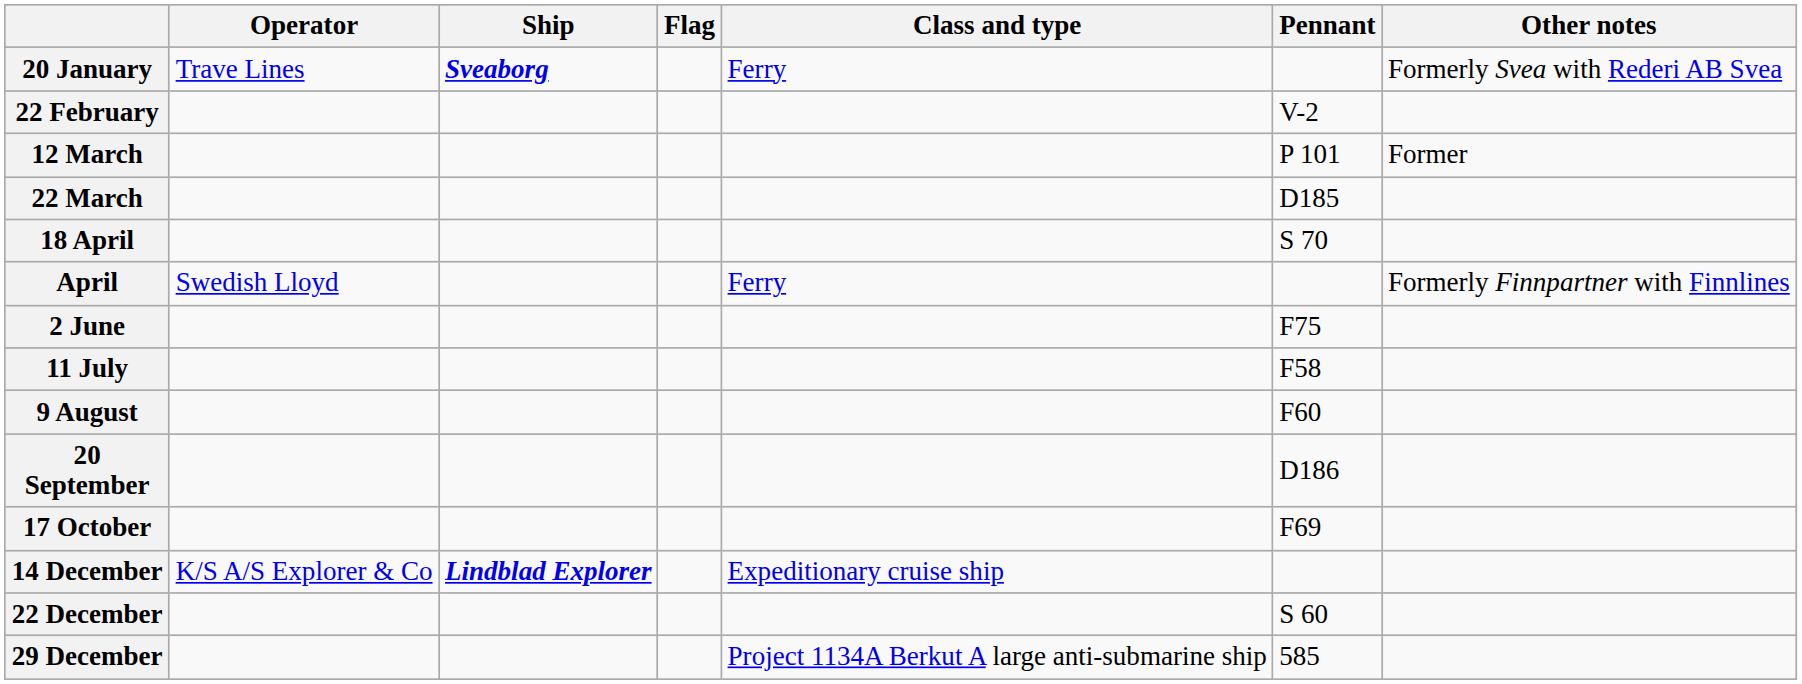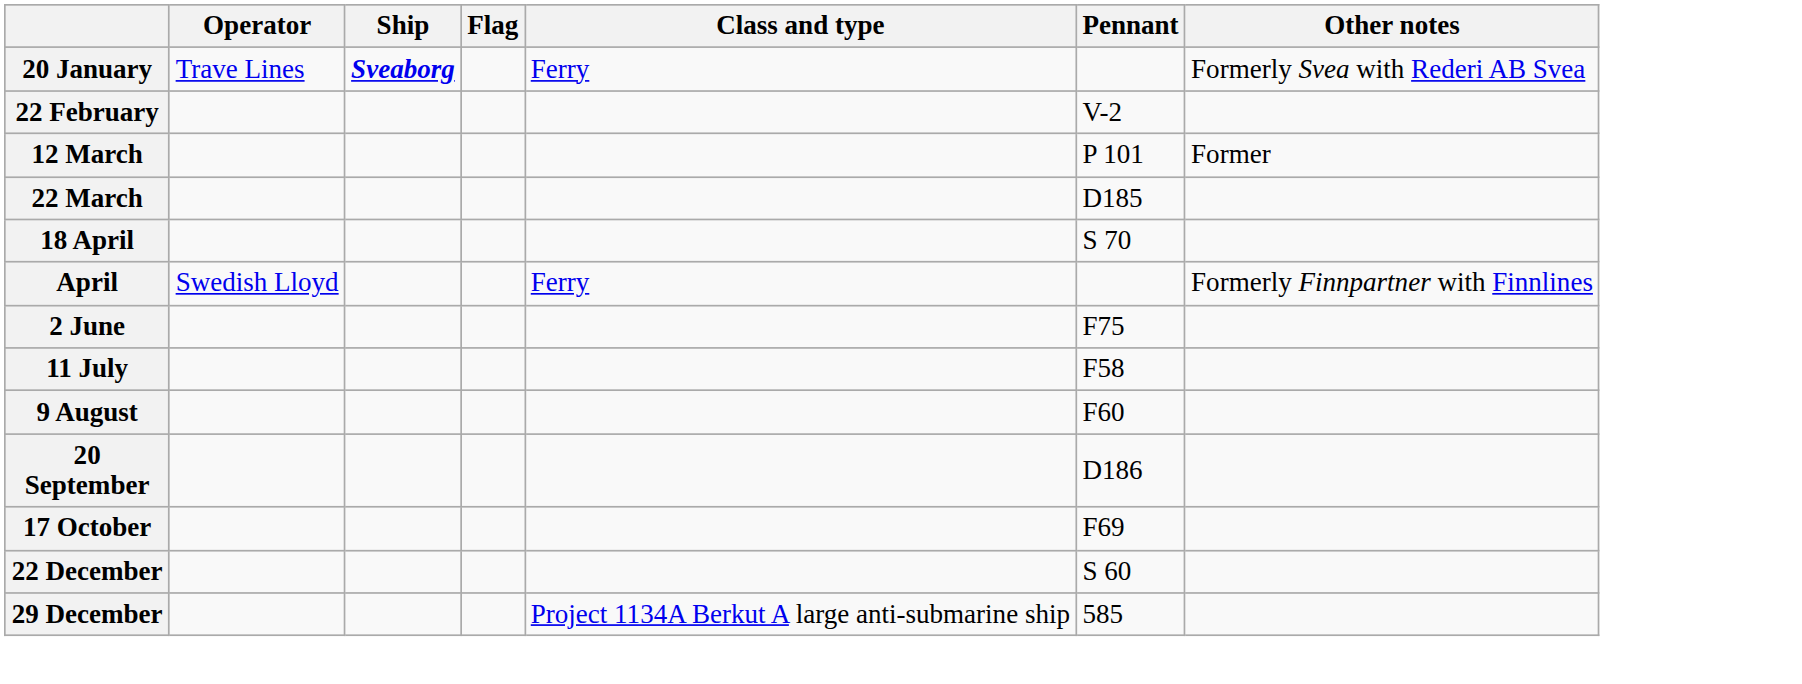- row: 14 December | K/S A/S Explorer & Co | Lindblad Explorer | Expeditionary cruise ship
